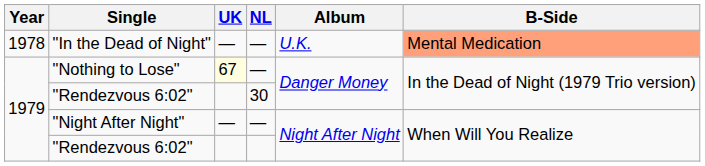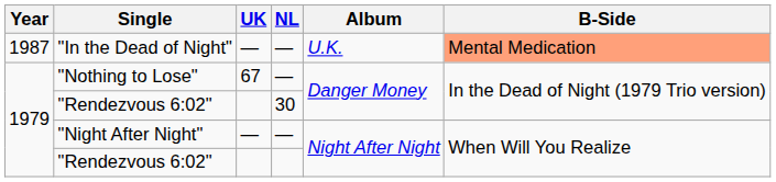"In the Dead of Night" | Year: 1978 -> 1987
"Nothing to Lose" | UK: lightyellow background -> no background
